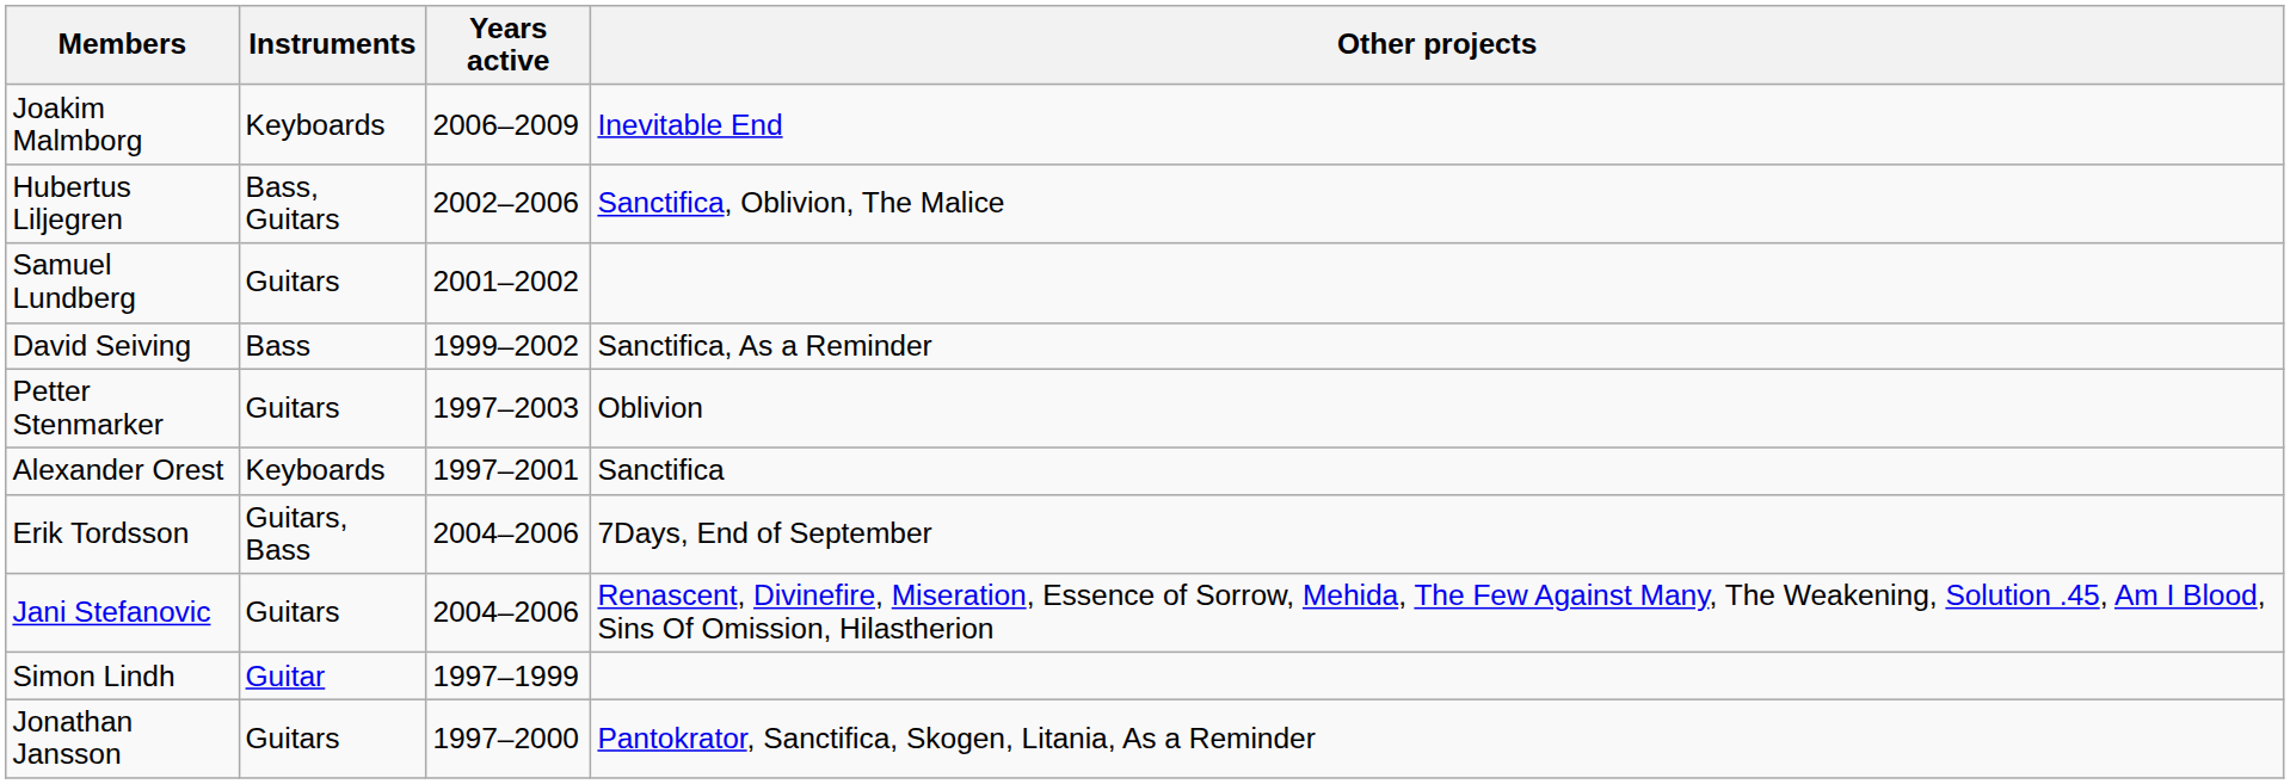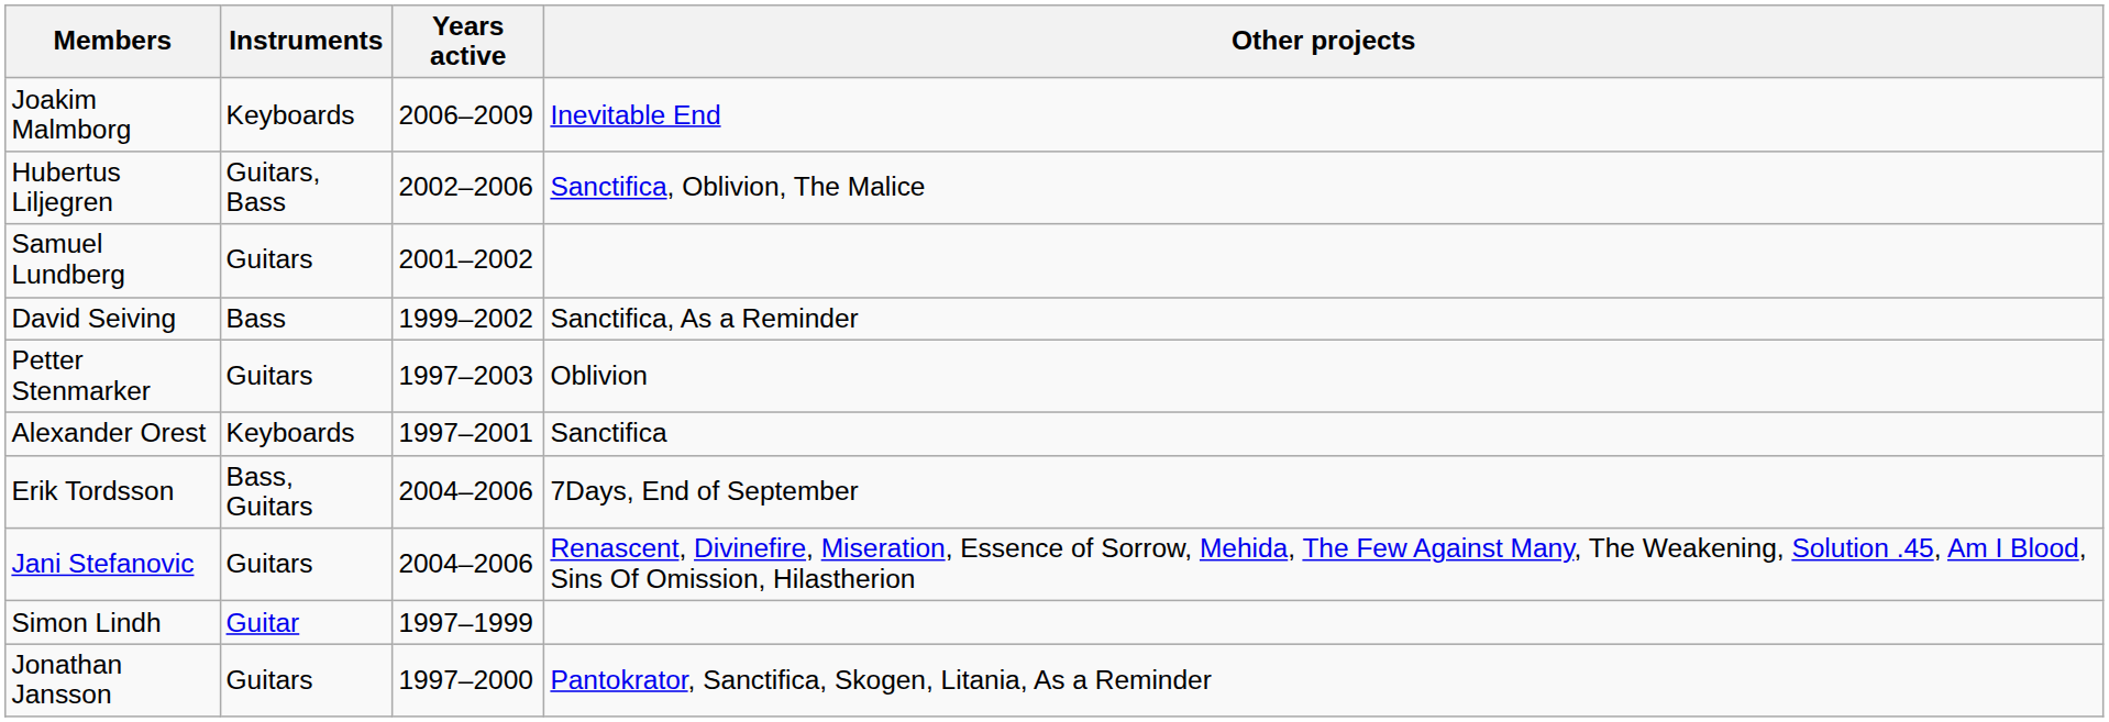Hubertus Liljegren | Instruments: Bass, Guitars -> Guitars, Bass
Erik Tordsson | Instruments: Guitars, Bass -> Bass, Guitars
